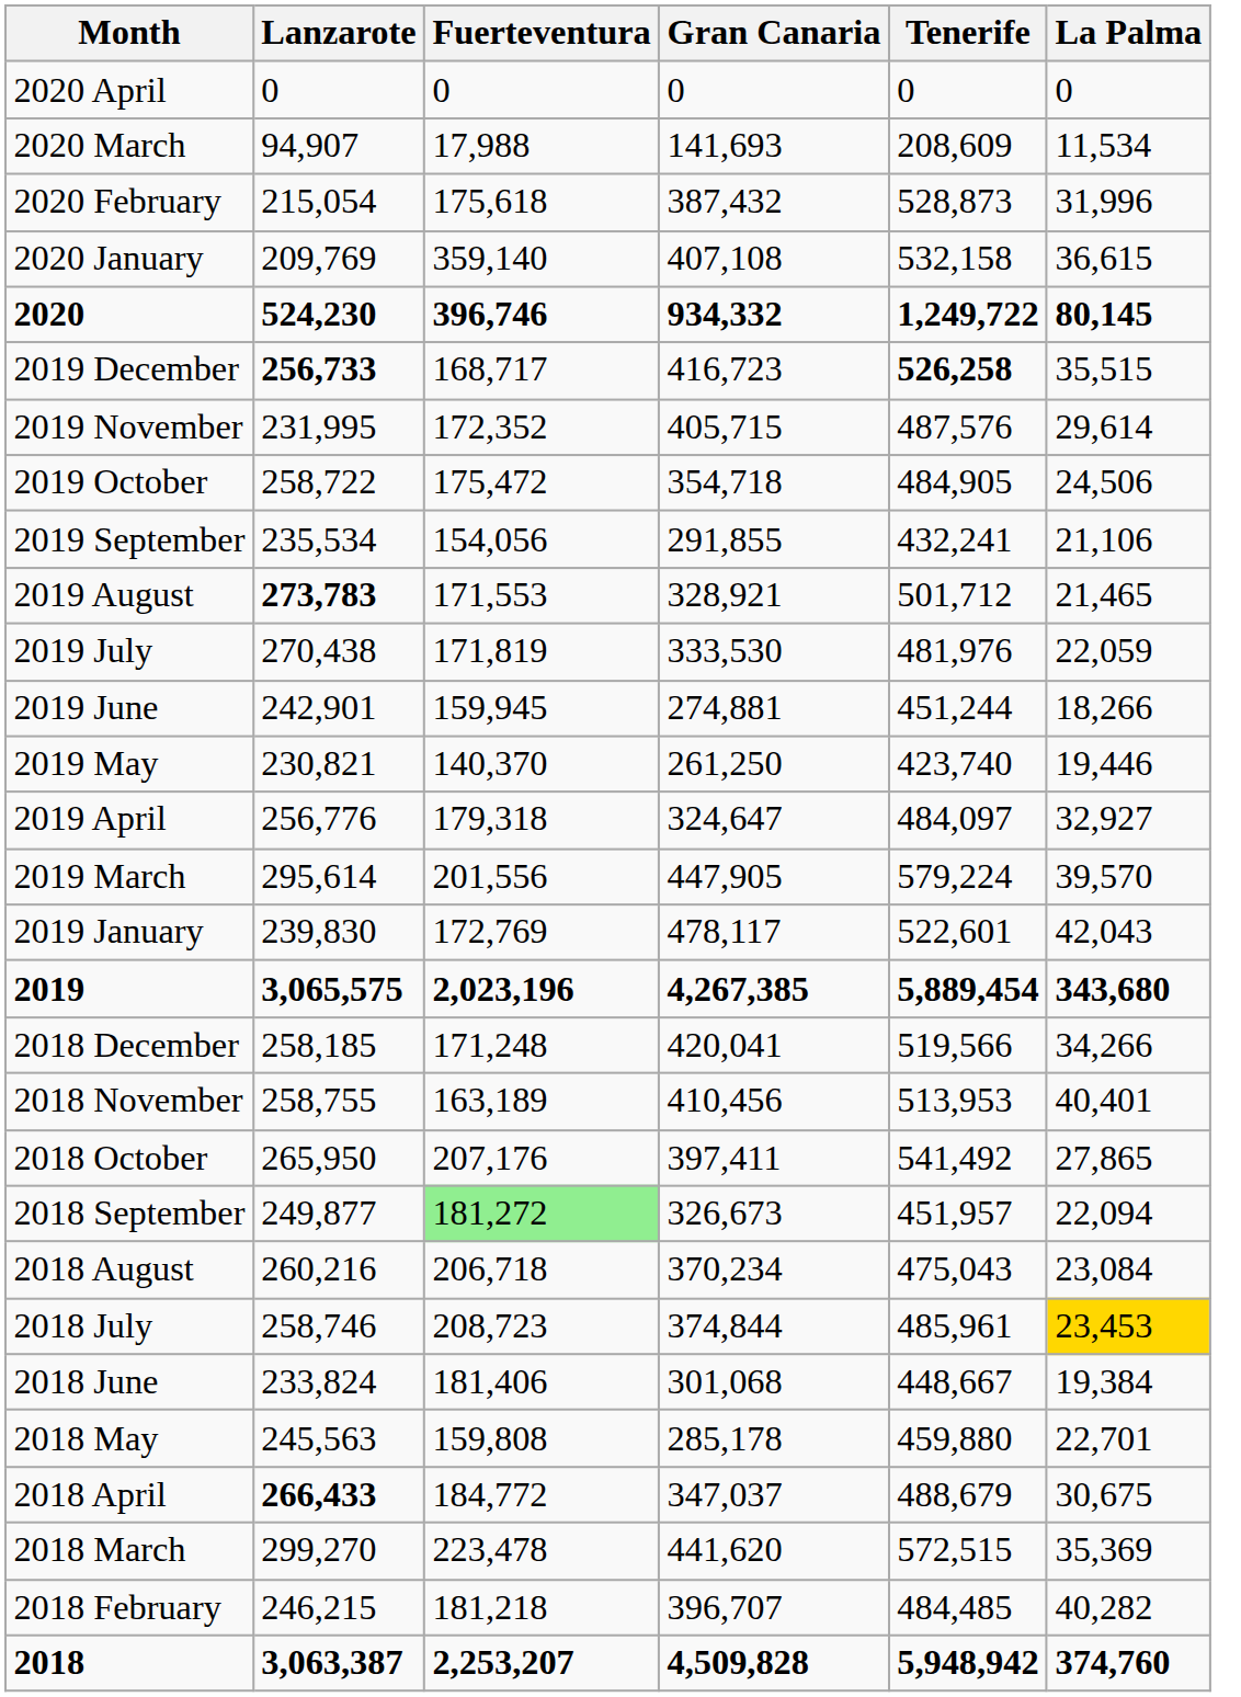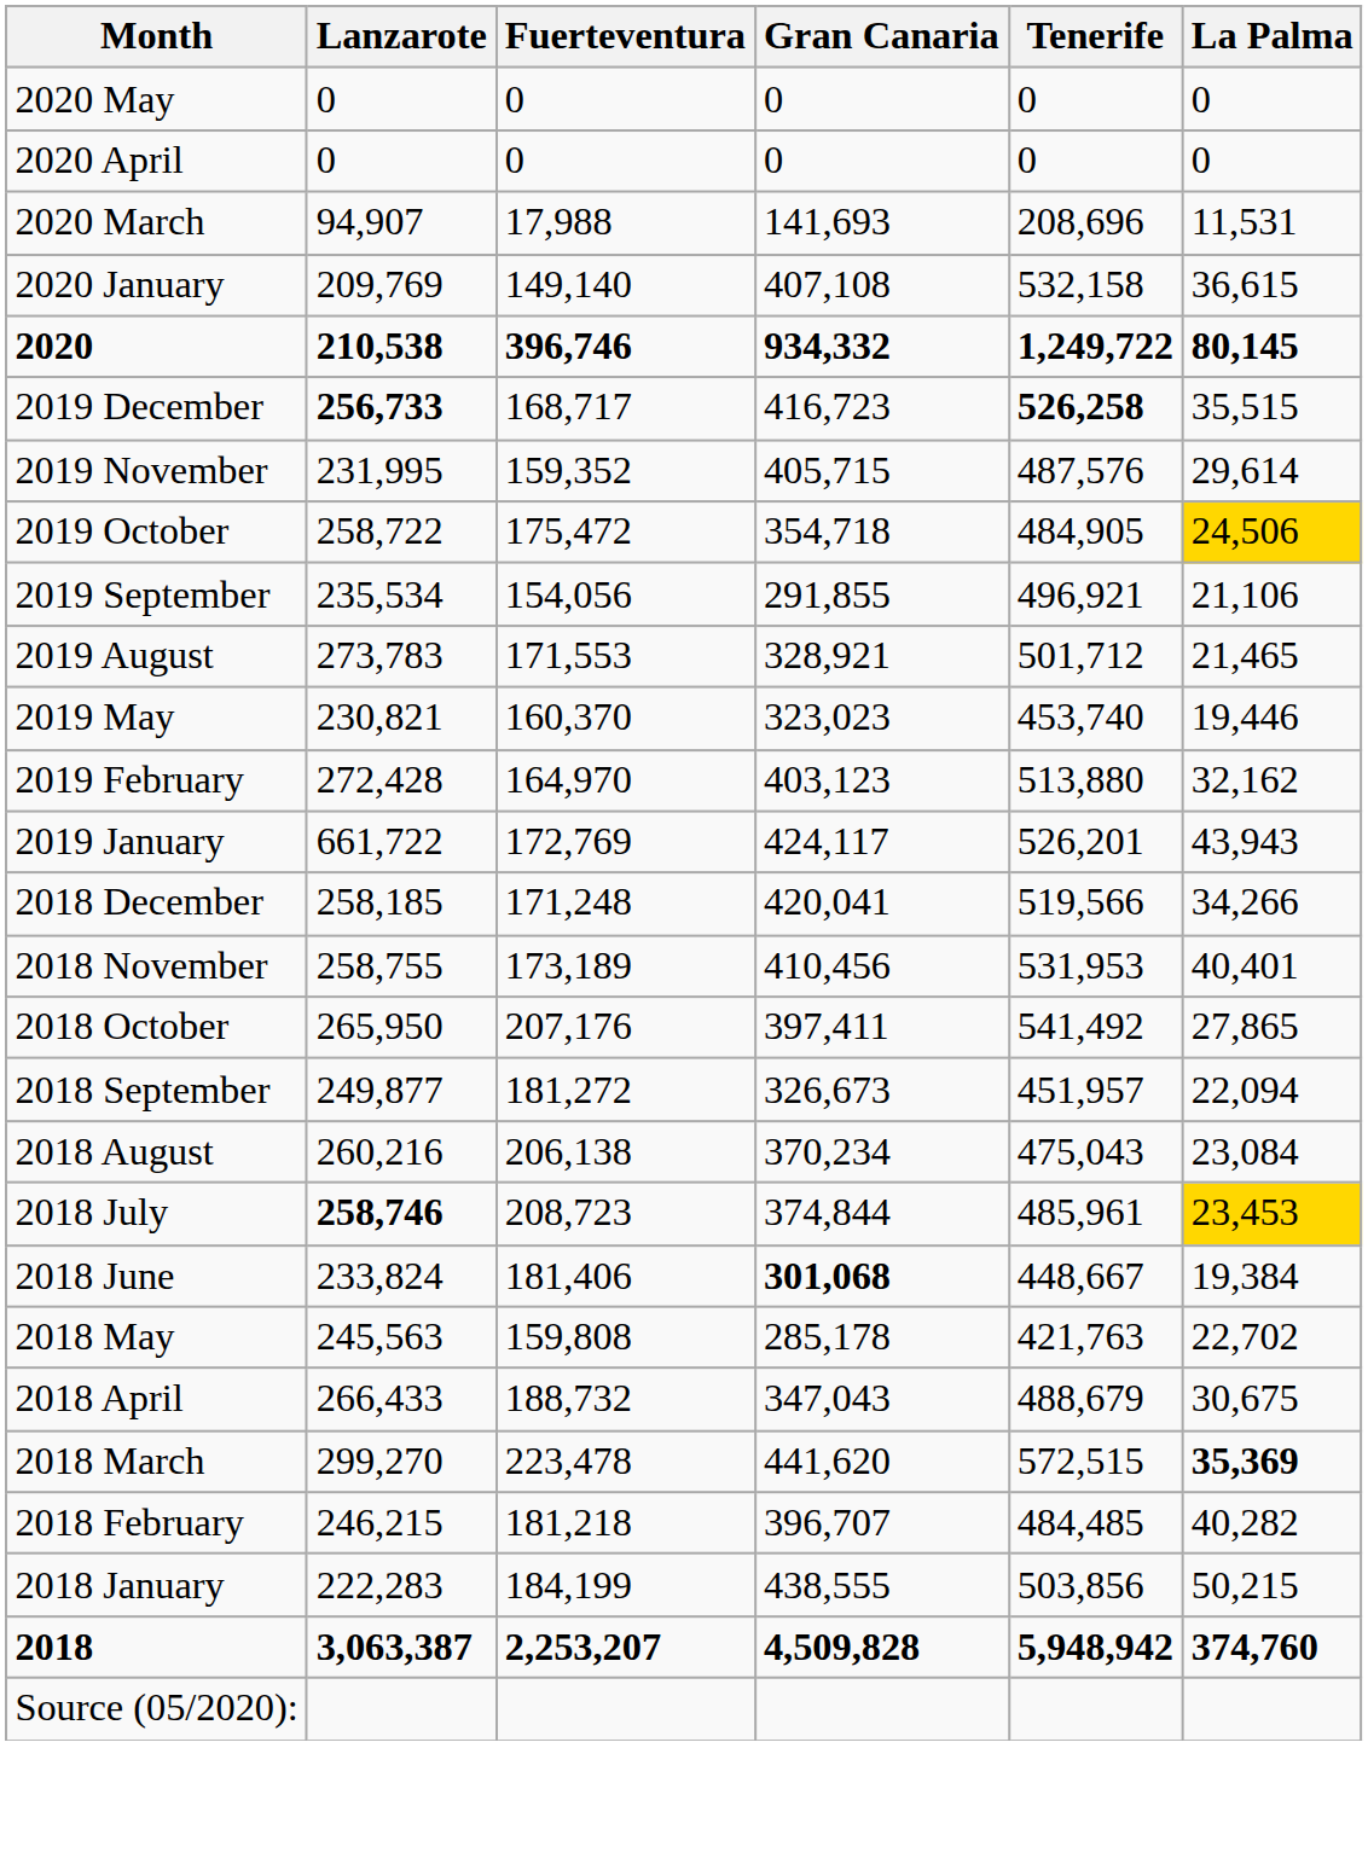+ row: 2020 May | 0 | 0 | 0 | 0 | 0
2020 March | Tenerife: 208,609 -> 208,696
2020 March | La Palma: 11,534 -> 11,531
- row: 2020 February | 215,054 | 175,618 | 387,432 | 528,873 | 31,996
2020 January | Fuerteventura: 359,140 -> 149,140
2020 | Lanzarote: 524,230 -> 210,538
2019 November | Fuerteventura: 172,352 -> 159,352
2019 October | La Palma: no background -> gold background
2019 September | Tenerife: 432,241 -> 496,921
2019 August | Lanzarote: bold -> normal
- row: 2019 July | 270,438 | 171,819 | 333,530 | 481,976 | 22,059
- row: 2019 June | 242,901 | 159,945 | 274,881 | 451,244 | 18,266
2019 May | Fuerteventura: 140,370 -> 160,370
2019 May | Gran Canaria: 261,250 -> 323,023
2019 May | Tenerife: 423,740 -> 453,740
- row: 2019 April | 256,776 | 179,318 | 324,647 | 484,097 | 32,927
- row: 2019 March | 295,614 | 201,556 | 447,905 | 579,224 | 39,570
+ row: 2019 February | 272,428 | 164,970 | 403,123 | 513,880 | 32,162
2019 January | Lanzarote: 239,830 -> 661,722
2019 January | Gran Canaria: 478,117 -> 424,117
2019 January | Tenerife: 522,601 -> 526,201
2019 January | La Palma: 42,043 -> 43,943
- row: 2019 | 3,065,575 | 2,023,196 | 4,267,385 | 5,889,454 | 343,680
2018 November | Fuerteventura: 163,189 -> 173,189
2018 November | Tenerife: 513,953 -> 531,953
2018 September | Fuerteventura: lightgreen background -> no background
2018 August | Fuerteventura: 206,718 -> 206,138
2018 July | Lanzarote: normal -> bold
2018 June | Gran Canaria: normal -> bold
2018 May | Tenerife: 459,880 -> 421,763
2018 May | La Palma: 22,701 -> 22,702
2018 April | Lanzarote: bold -> normal
2018 April | Fuerteventura: 184,772 -> 188,732
2018 April | Gran Canaria: 347,037 -> 347,043
2018 March | La Palma: normal -> bold
+ row: 2018 January | 222,283 | 184,199 | 438,555 | 503,856 | 50,215
+ row: Source (05/2020):
